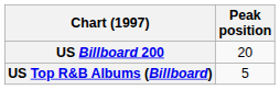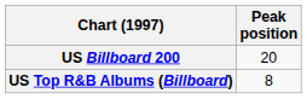US Top R&B Albums (Billboard) | Peak position: 5 -> 8
